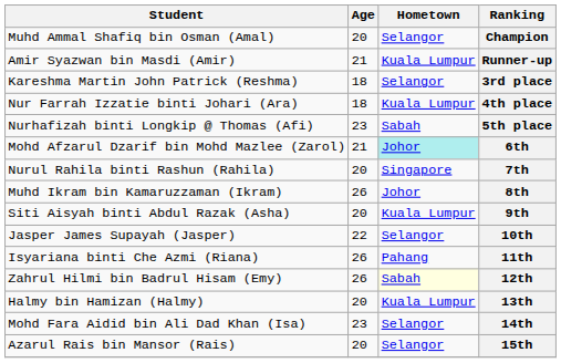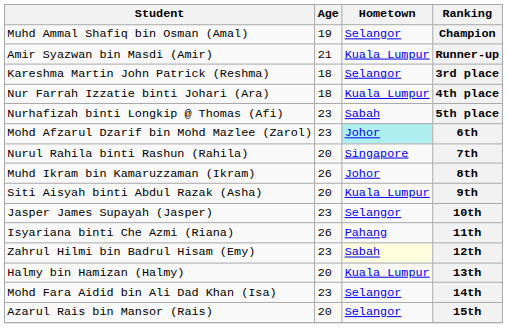Champion | Age: 20 -> 19
6th | Age: 21 -> 23
10th | Age: 22 -> 23
12th | Age: 26 -> 23
